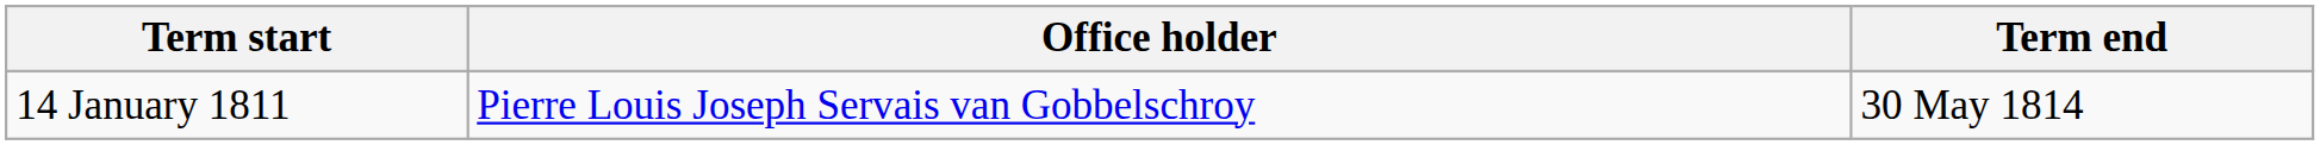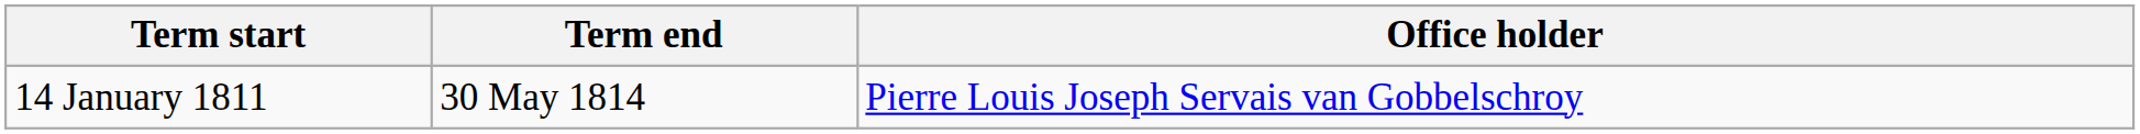columns swapped: Term end <-> Office holder
